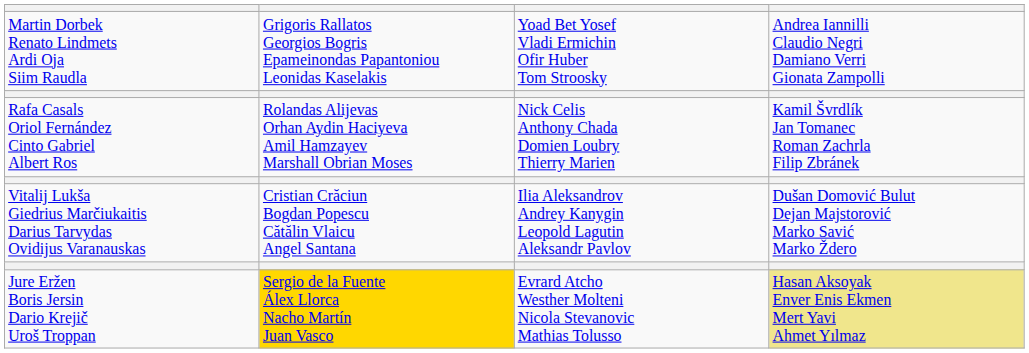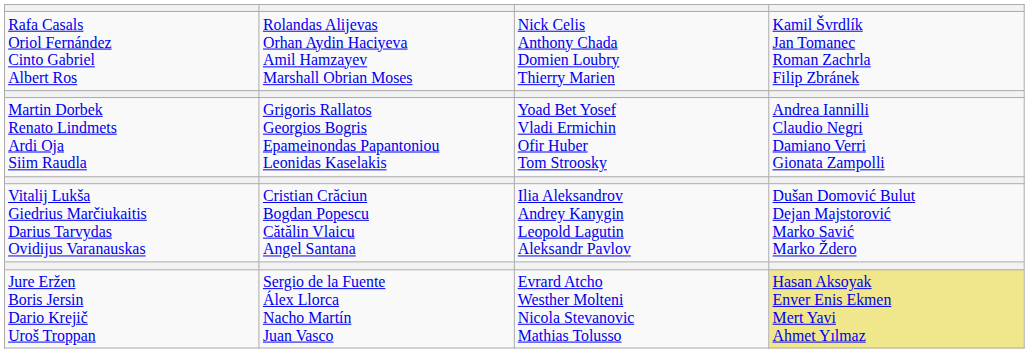rows swapped: Rafa Casals Oriol Fernández Cinto Gabriel Albert Ros <-> Martin Dorbek Renato Lindmets Ardi Oja Siim Raudla
Jure Eržen Boris Jersin Dario Krejič Uroš Troppan | column 2: gold background -> no background
